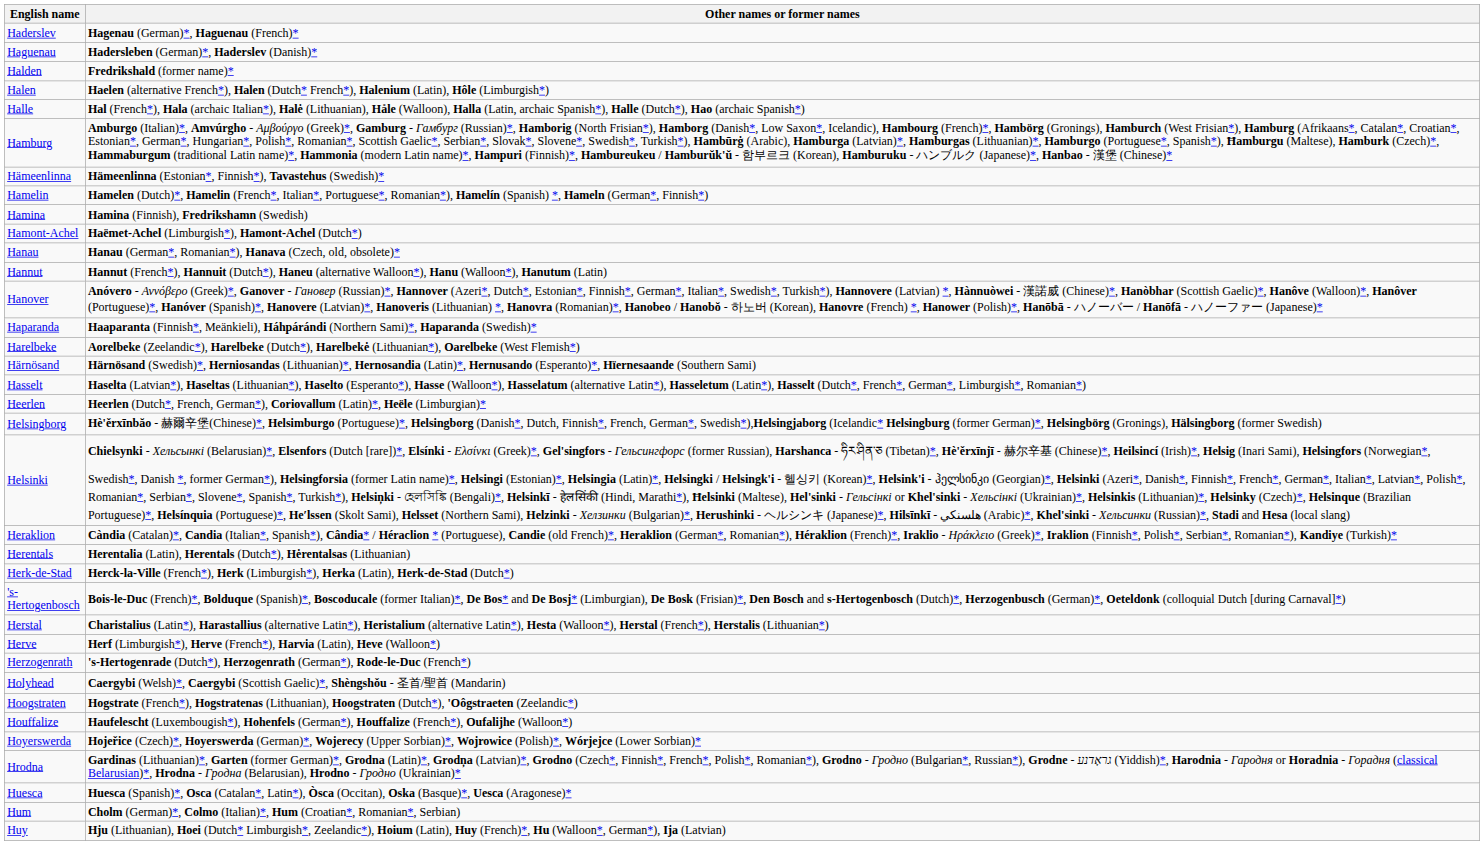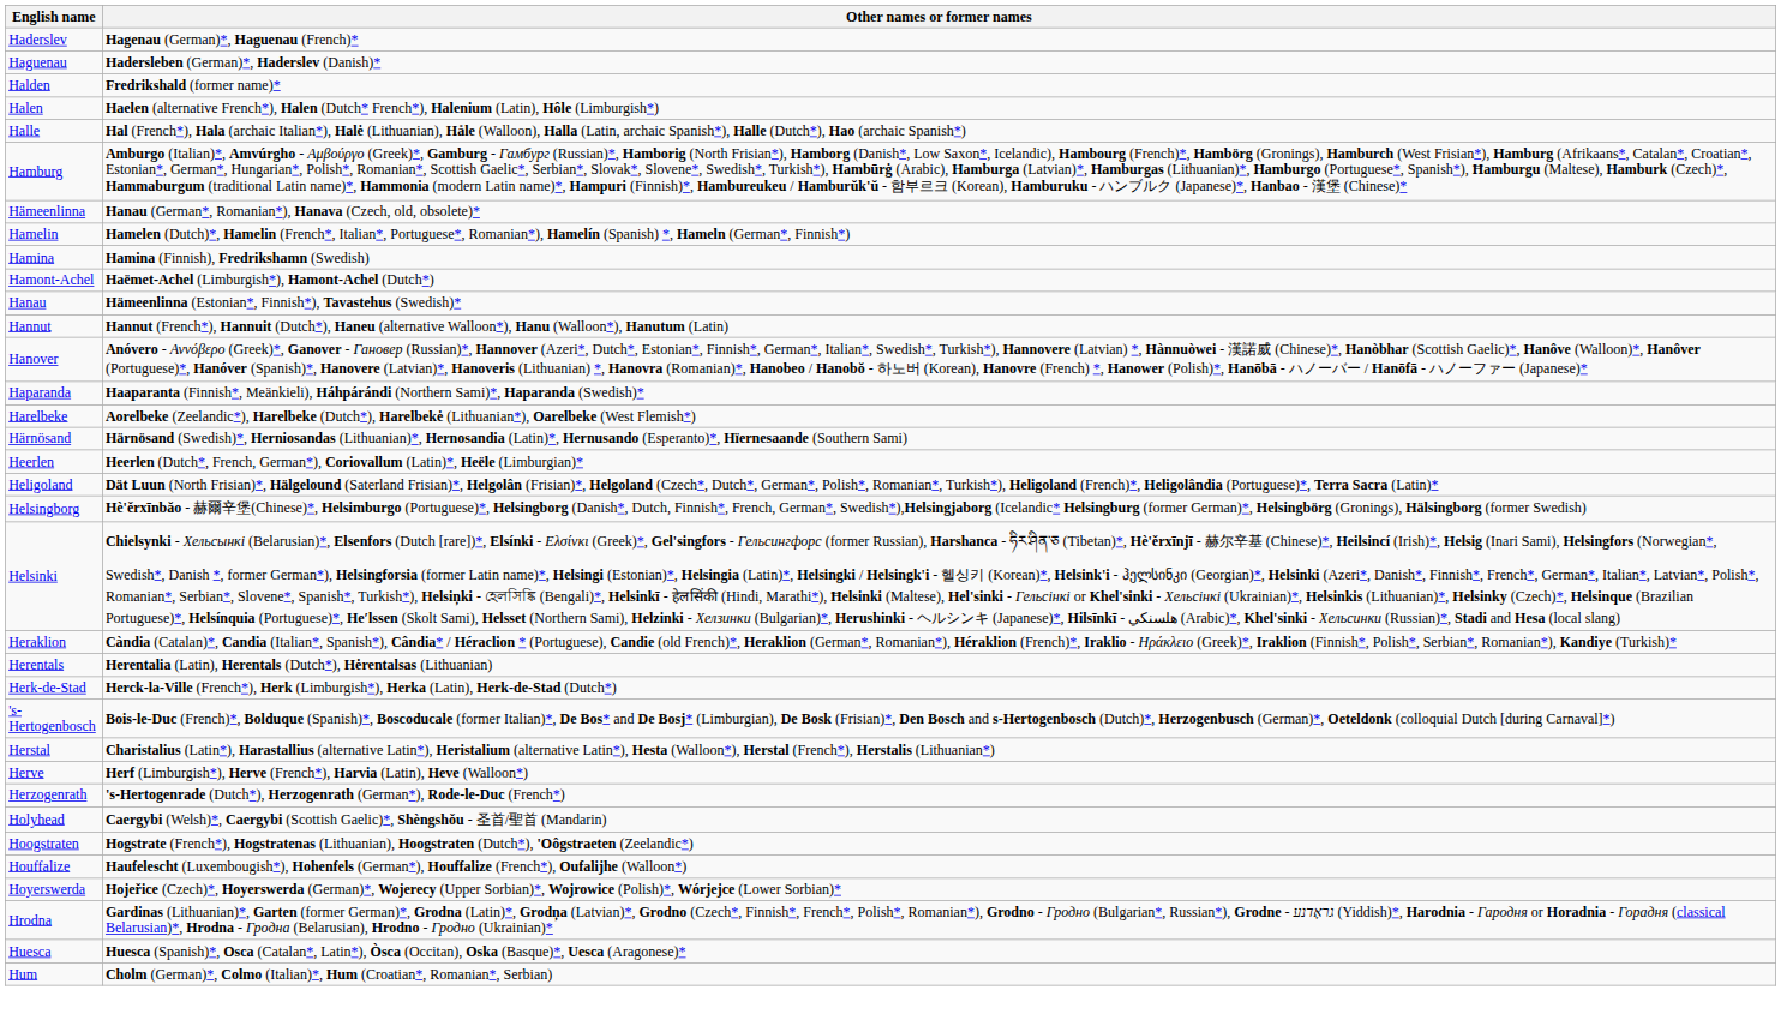Hämeenlinna | Other names or former names: Hämeenlinna (Estonian*, Finnish*), Tavastehus (Swedish)* -> Hanau (German*, Romanian*), Hanava (Czech, old, obsolete)*
Hanau | Other names or former names: Hanau (German*, Romanian*), Hanava (Czech, old, obsolete)* -> Hämeenlinna (Estonian*, Finnish*), Tavastehus (Swedish)*
- row: Hasselt | Haselta (Latvian*), Haseltas (Lithuanian*), Haselto (Esperanto*), Hasse (Walloon*), Hasselatum (alternative Latin*), Hasseletum (Latin*), Hasselt (Dutch*, French*, German*, Limburgish*, Romanian*)
+ row: Heligoland | Dät Luun (North Frisian)*, Hälgelound (Saterland Frisian)*, Helgolân (Frisian)*, Helgoland (Czech*, Dutch*, German*, Polish*, Romanian*, Turkish*), Heligoland (French)*, Heligolândia (Portuguese)*, Terra Sacra (Latin)*
- row: Huy | Hju (Lithuanian), Hoei (Dutch* Limburgish*, Zeelandic*), Hoium (Latin), Huy (French)*, Hu (Walloon*, German*), Ija (Latvian)
